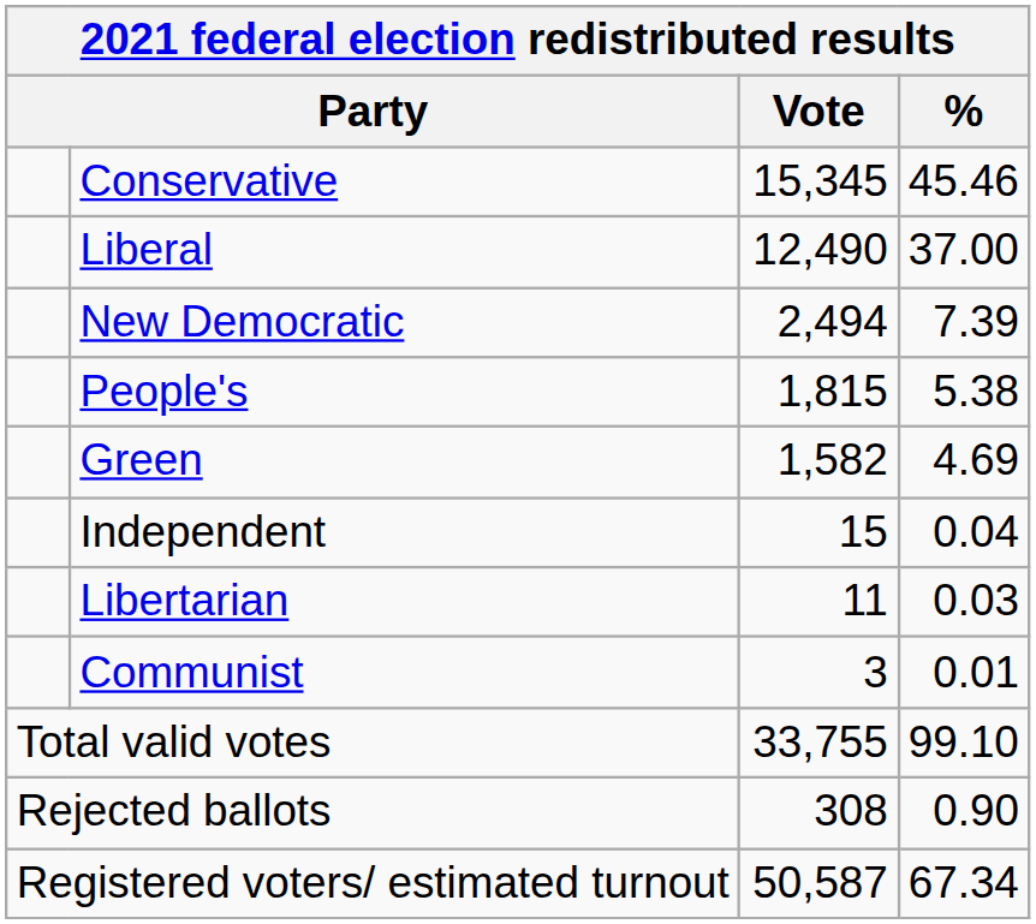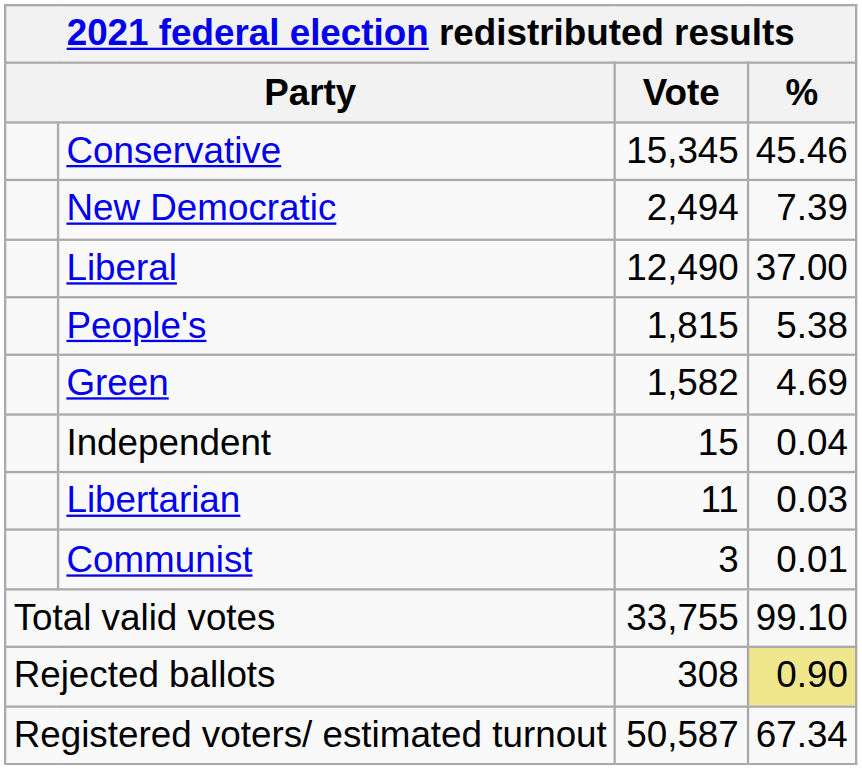rows swapped: Liberal <-> New Democratic
Rejected ballots | %: no background -> khaki background
